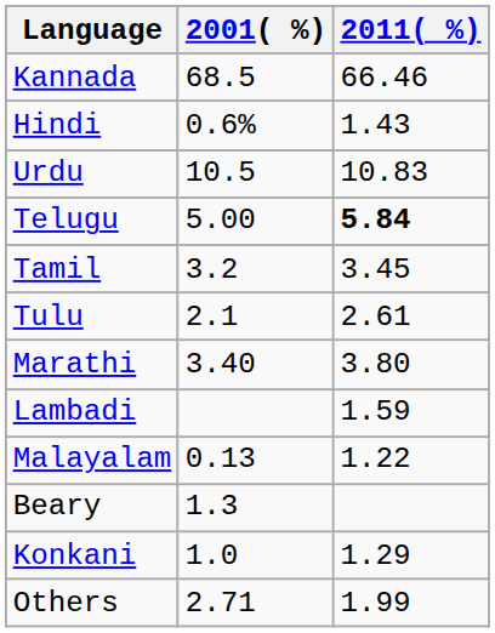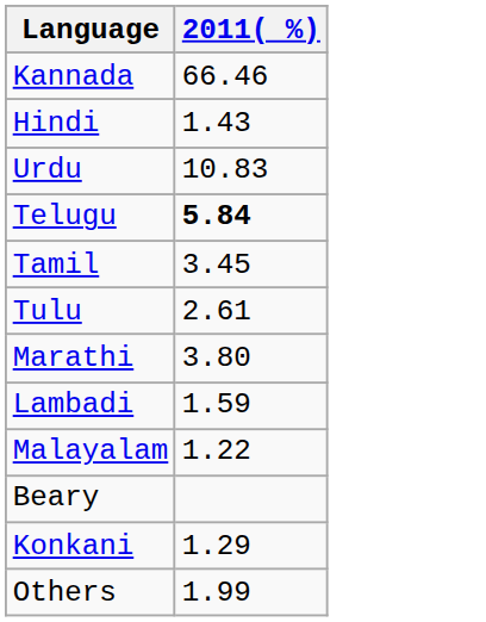- column: 2001( %) | 68.5 | 0.6% | 10.5 | 5.00 | 3.2 | 2.1 | 3.40 | 0.13 | 1.3 | 1.0 | 2.71
